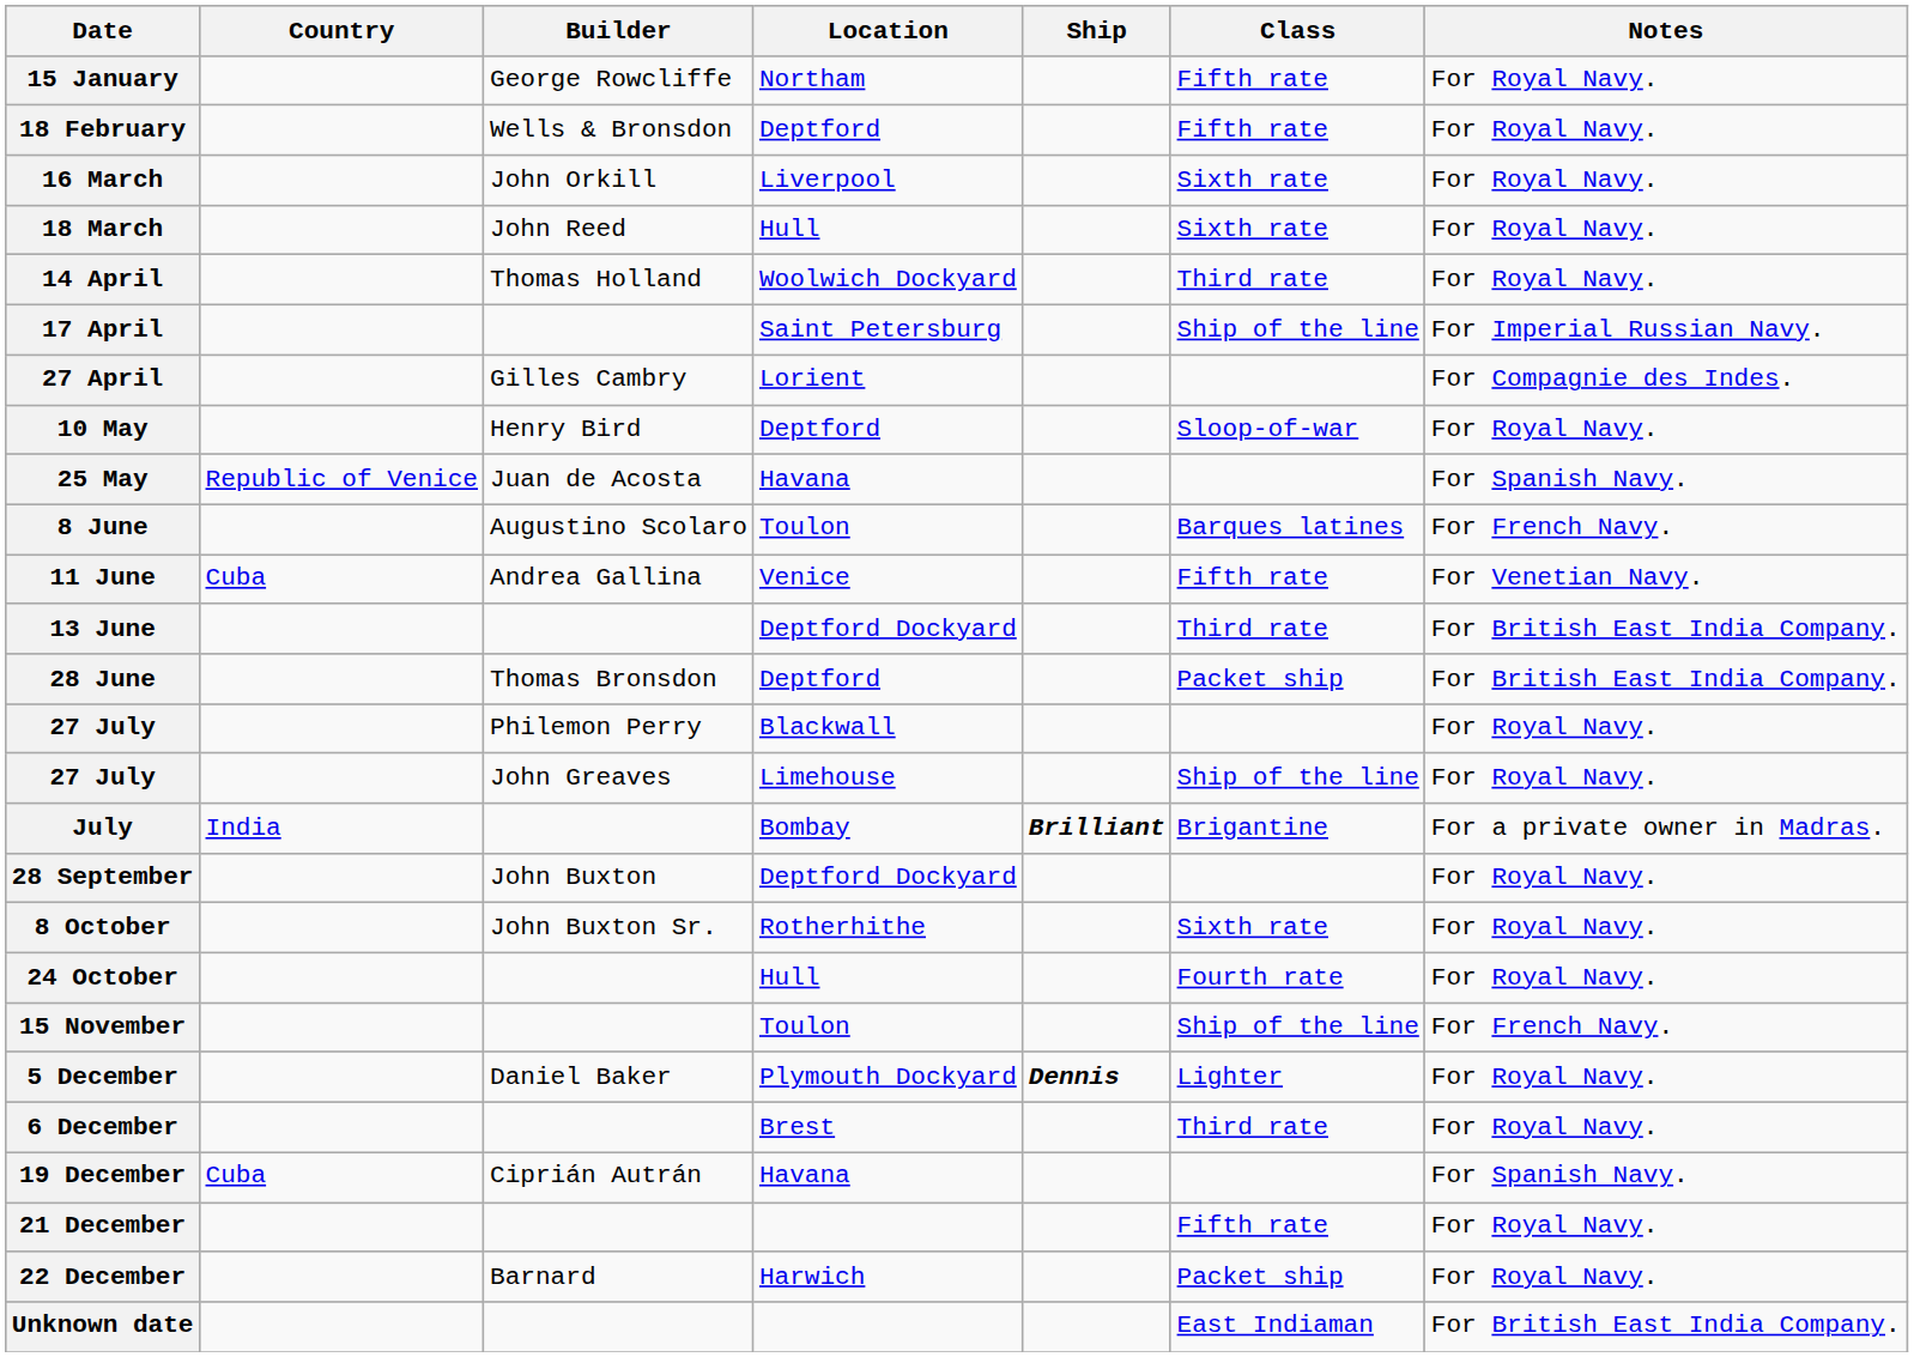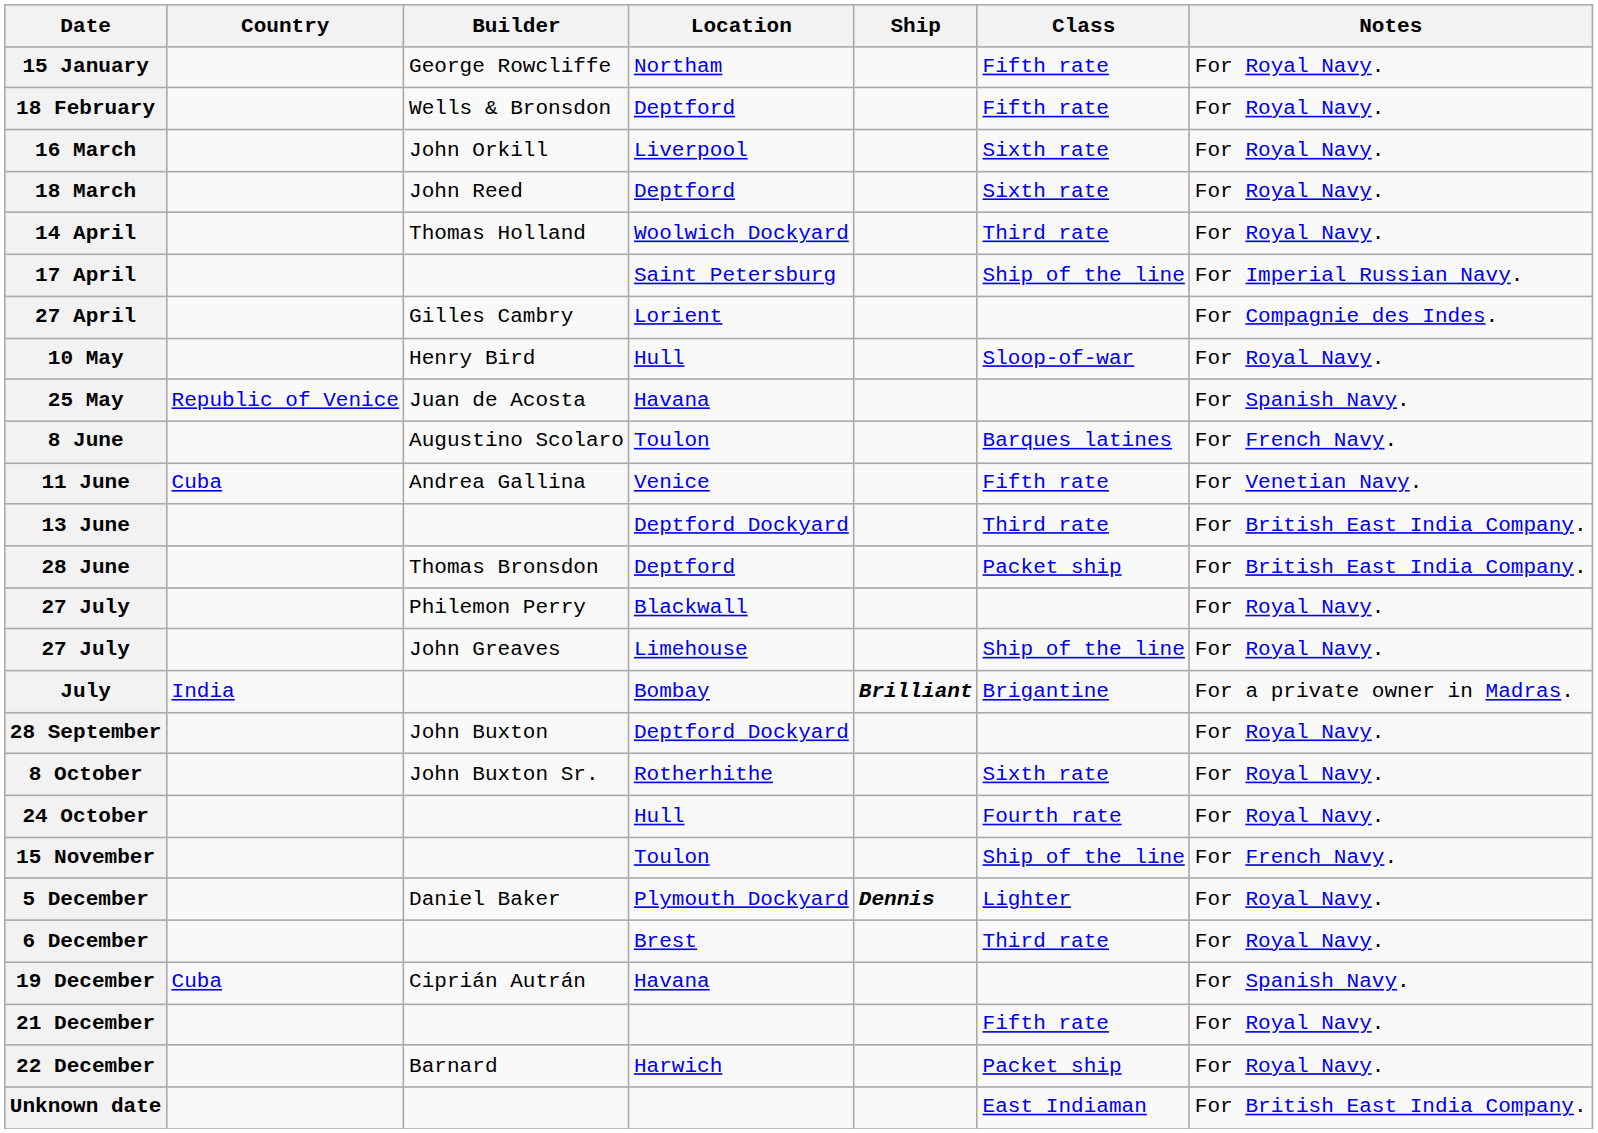18 March | Location: Hull -> Deptford
10 May | Location: Deptford -> Hull
